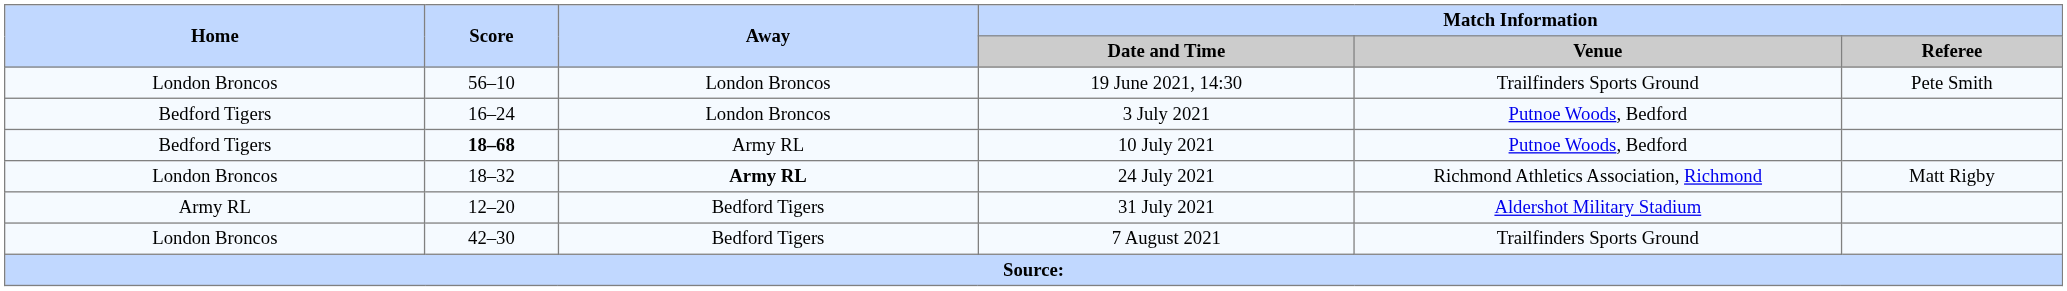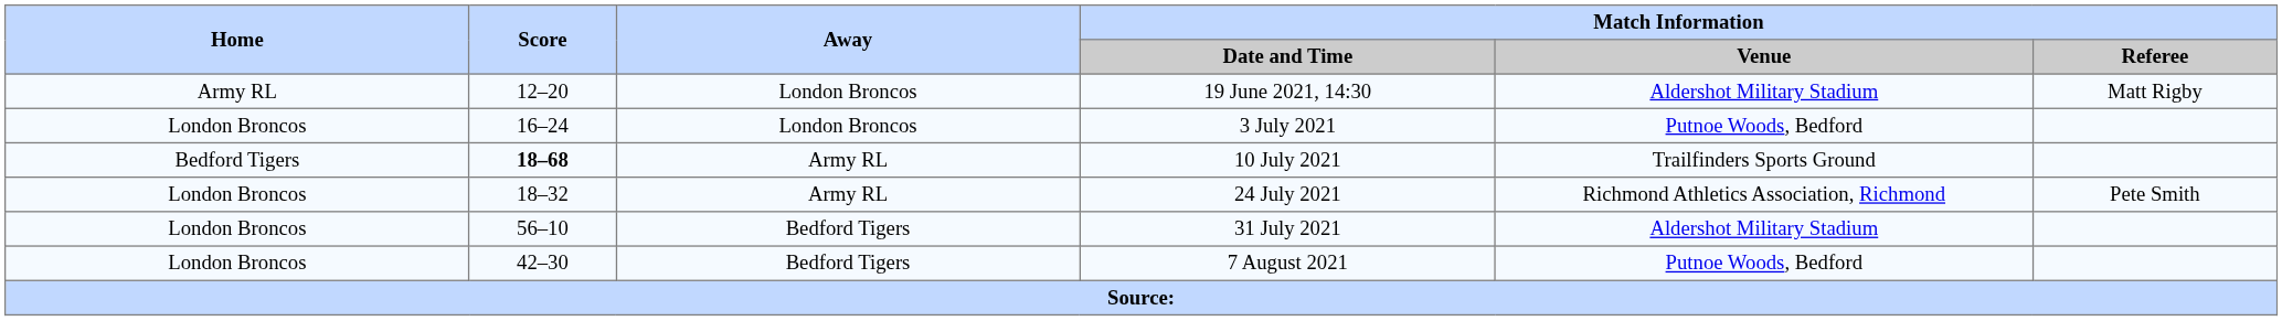19 June 2021, 14:30 | Home: London Broncos -> Army RL
19 June 2021, 14:30 | Score: 56–10 -> 12–20
19 June 2021, 14:30 | Match Information / Venue: Trailfinders Sports Ground -> Aldershot Military Stadium
19 June 2021, 14:30 | Match Information / Referee: Pete Smith -> Matt Rigby
3 July 2021 | Home: Bedford Tigers -> London Broncos
10 July 2021 | Match Information / Venue: Putnoe Woods, Bedford -> Trailfinders Sports Ground
24 July 2021 | Away: bold -> normal
24 July 2021 | Match Information / Referee: Matt Rigby -> Pete Smith
31 July 2021 | Home: Army RL -> London Broncos
31 July 2021 | Score: 12–20 -> 56–10
7 August 2021 | Match Information / Venue: Trailfinders Sports Ground -> Putnoe Woods, Bedford
